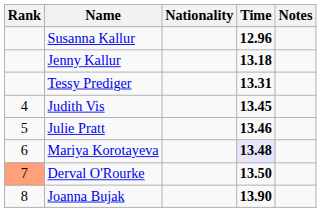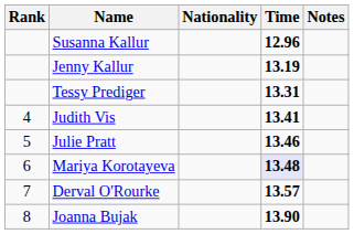Jenny Kallur | Time: 13.18 -> 13.19
Judith Vis | Time: 13.45 -> 13.41
Derval O'Rourke | Rank: lightsalmon background -> no background
Derval O'Rourke | Time: 13.50 -> 13.57
